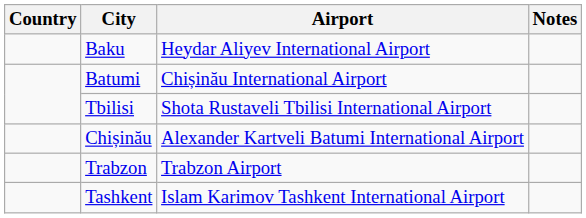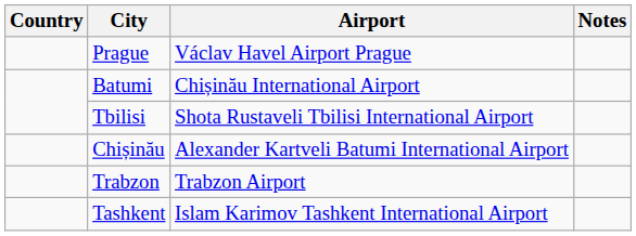- row: Baku | Heydar Aliyev International Airport
+ row: Prague | Václav Havel Airport Prague
